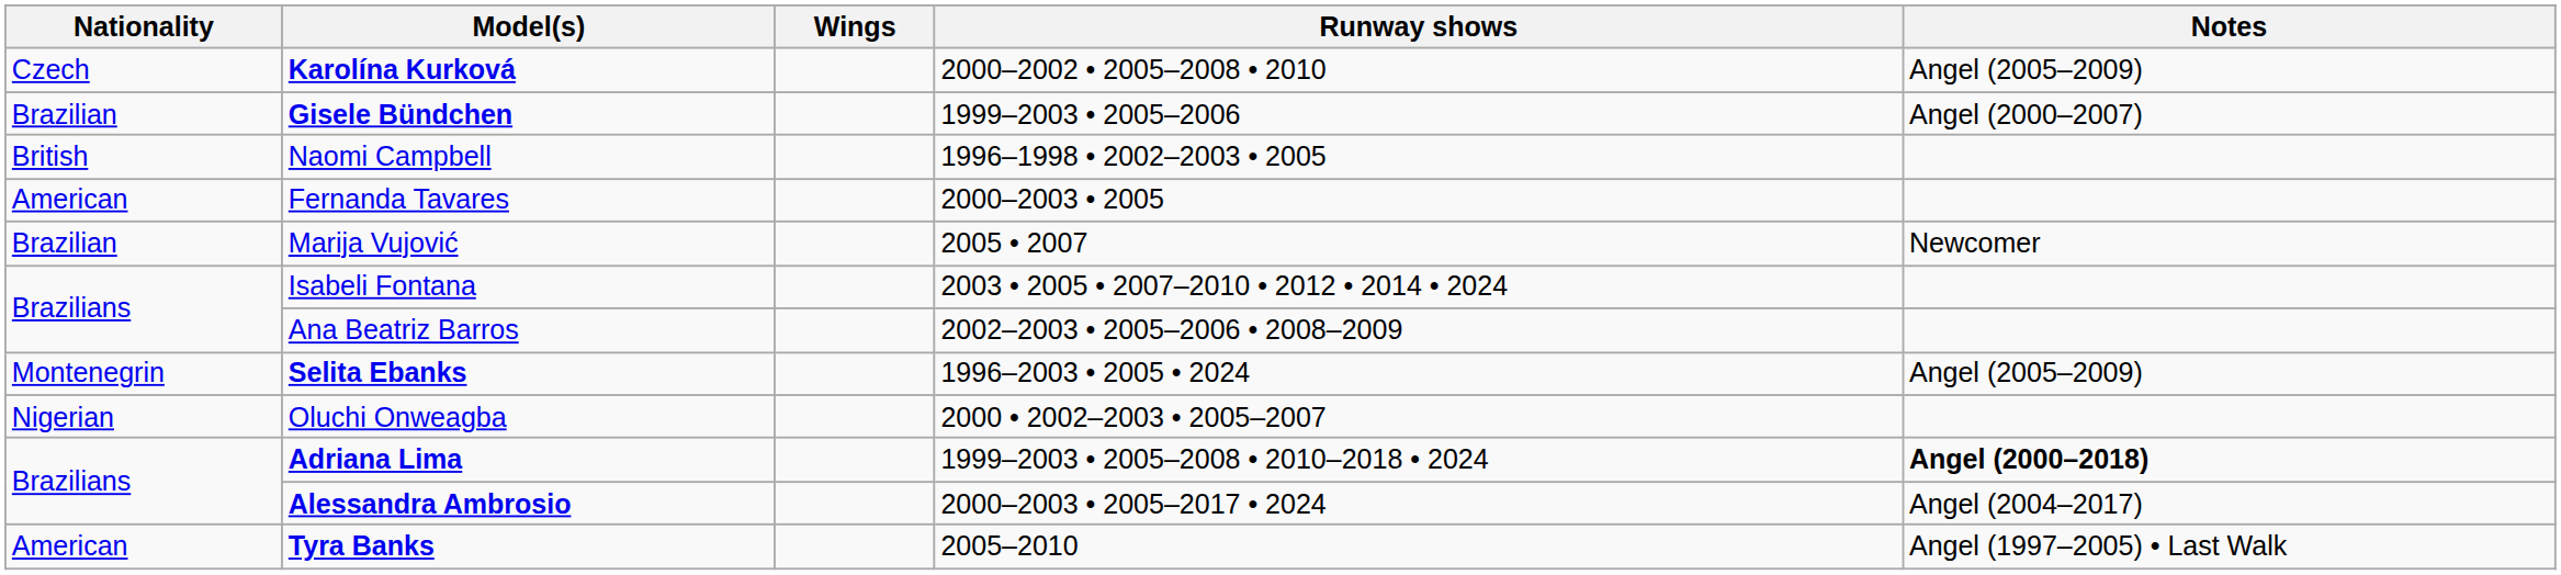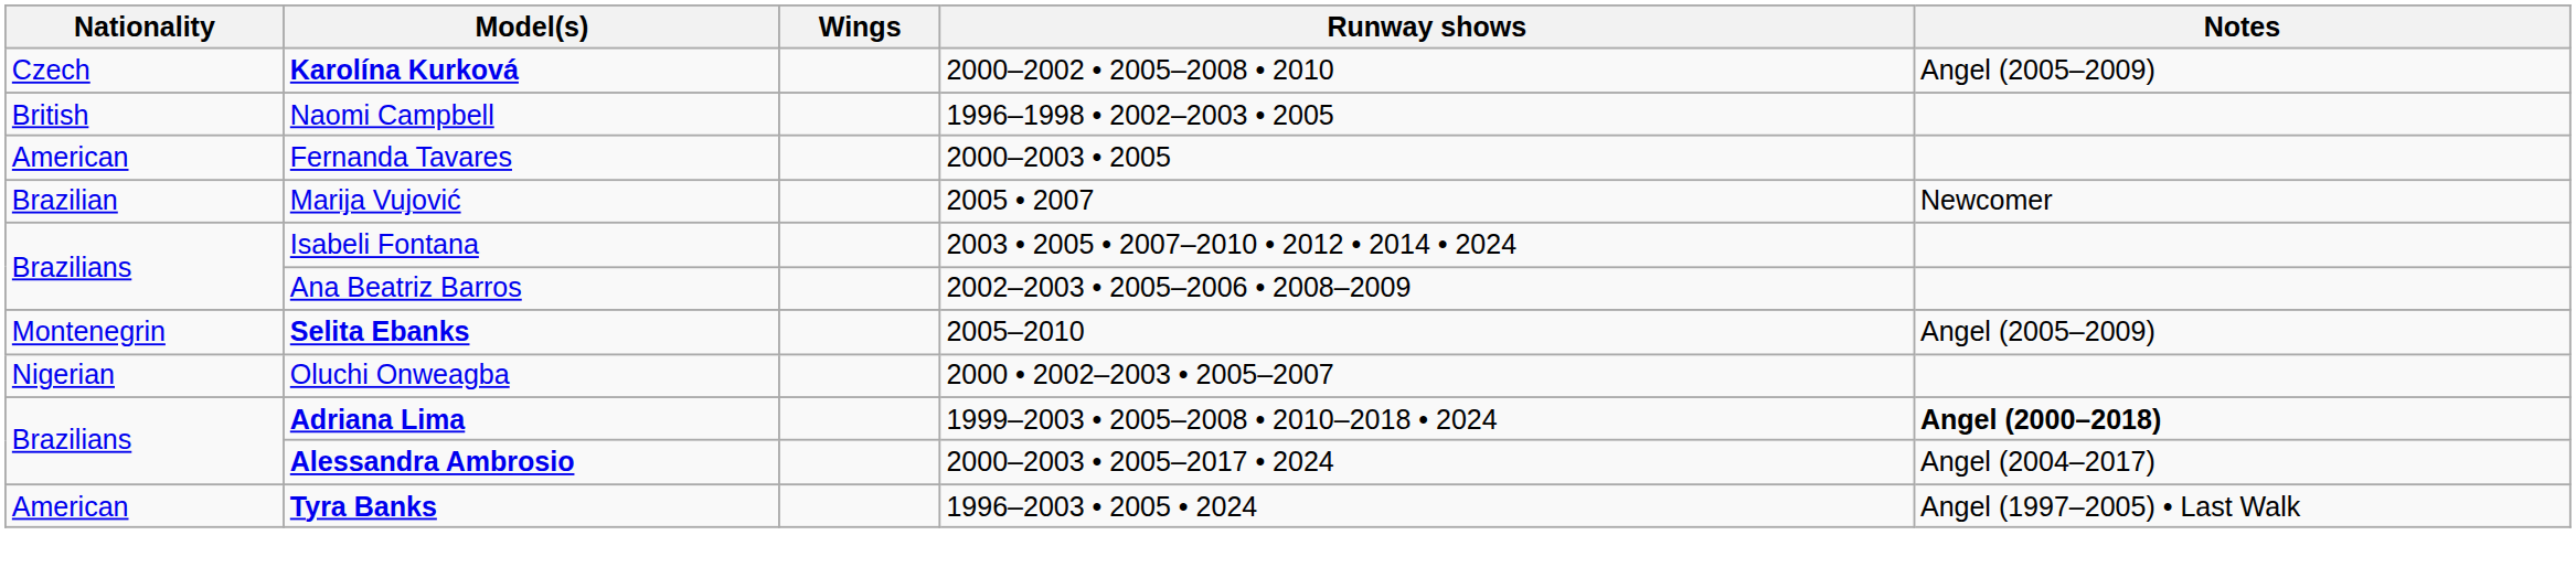- row: Brazilian | Gisele Bündchen | 1999–2003 • 2005–2006 | Angel (2000–2007)
Selita Ebanks | Runway shows: 1996–2003 • 2005 • 2024 -> 2005–2010
Tyra Banks | Runway shows: 2005–2010 -> 1996–2003 • 2005 • 2024
